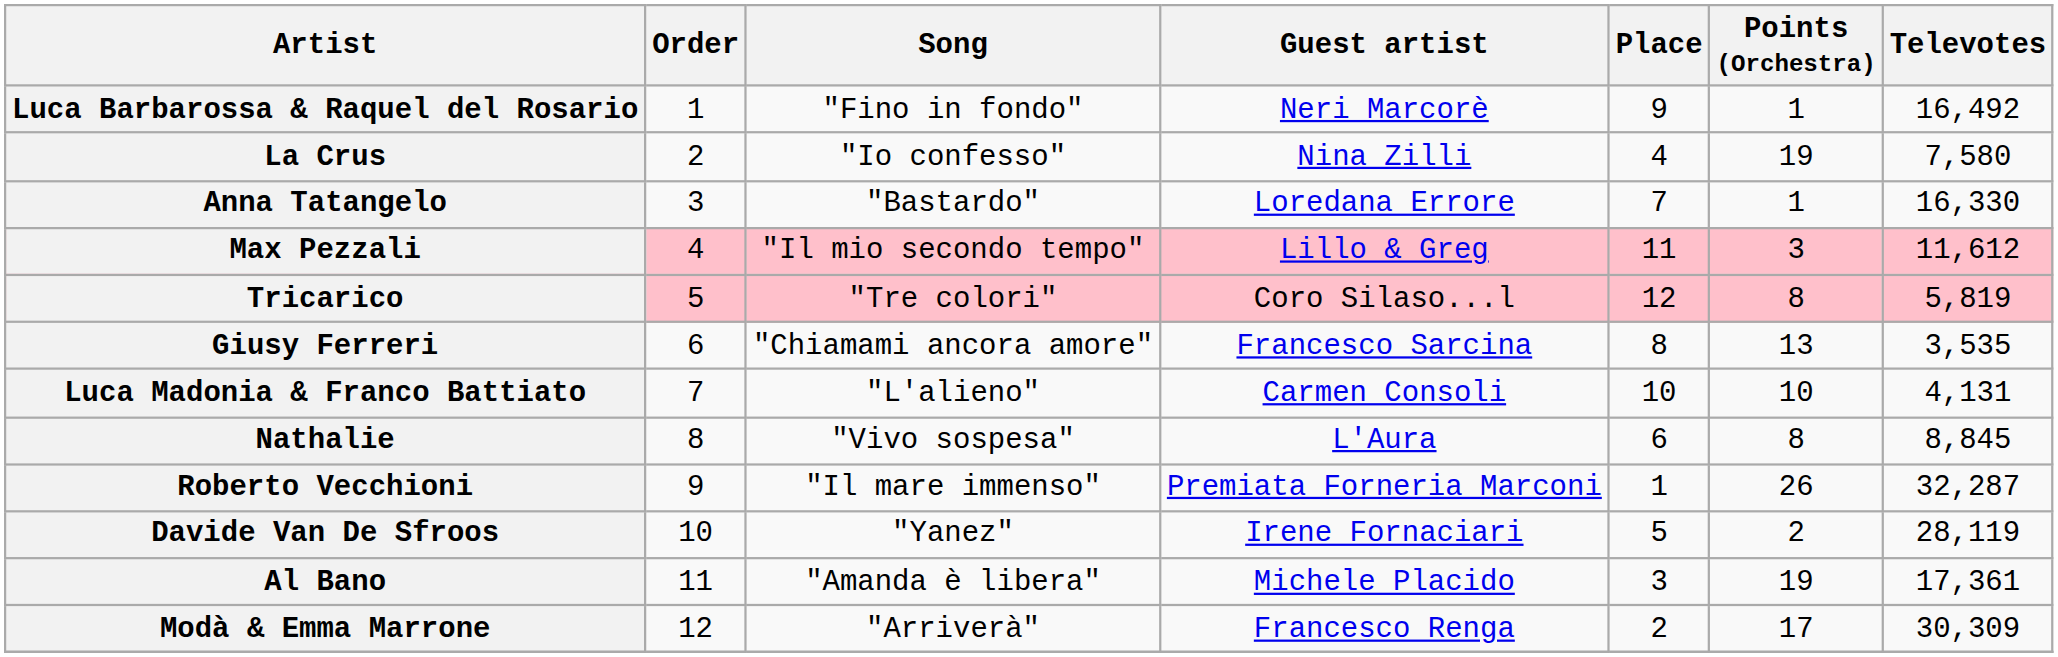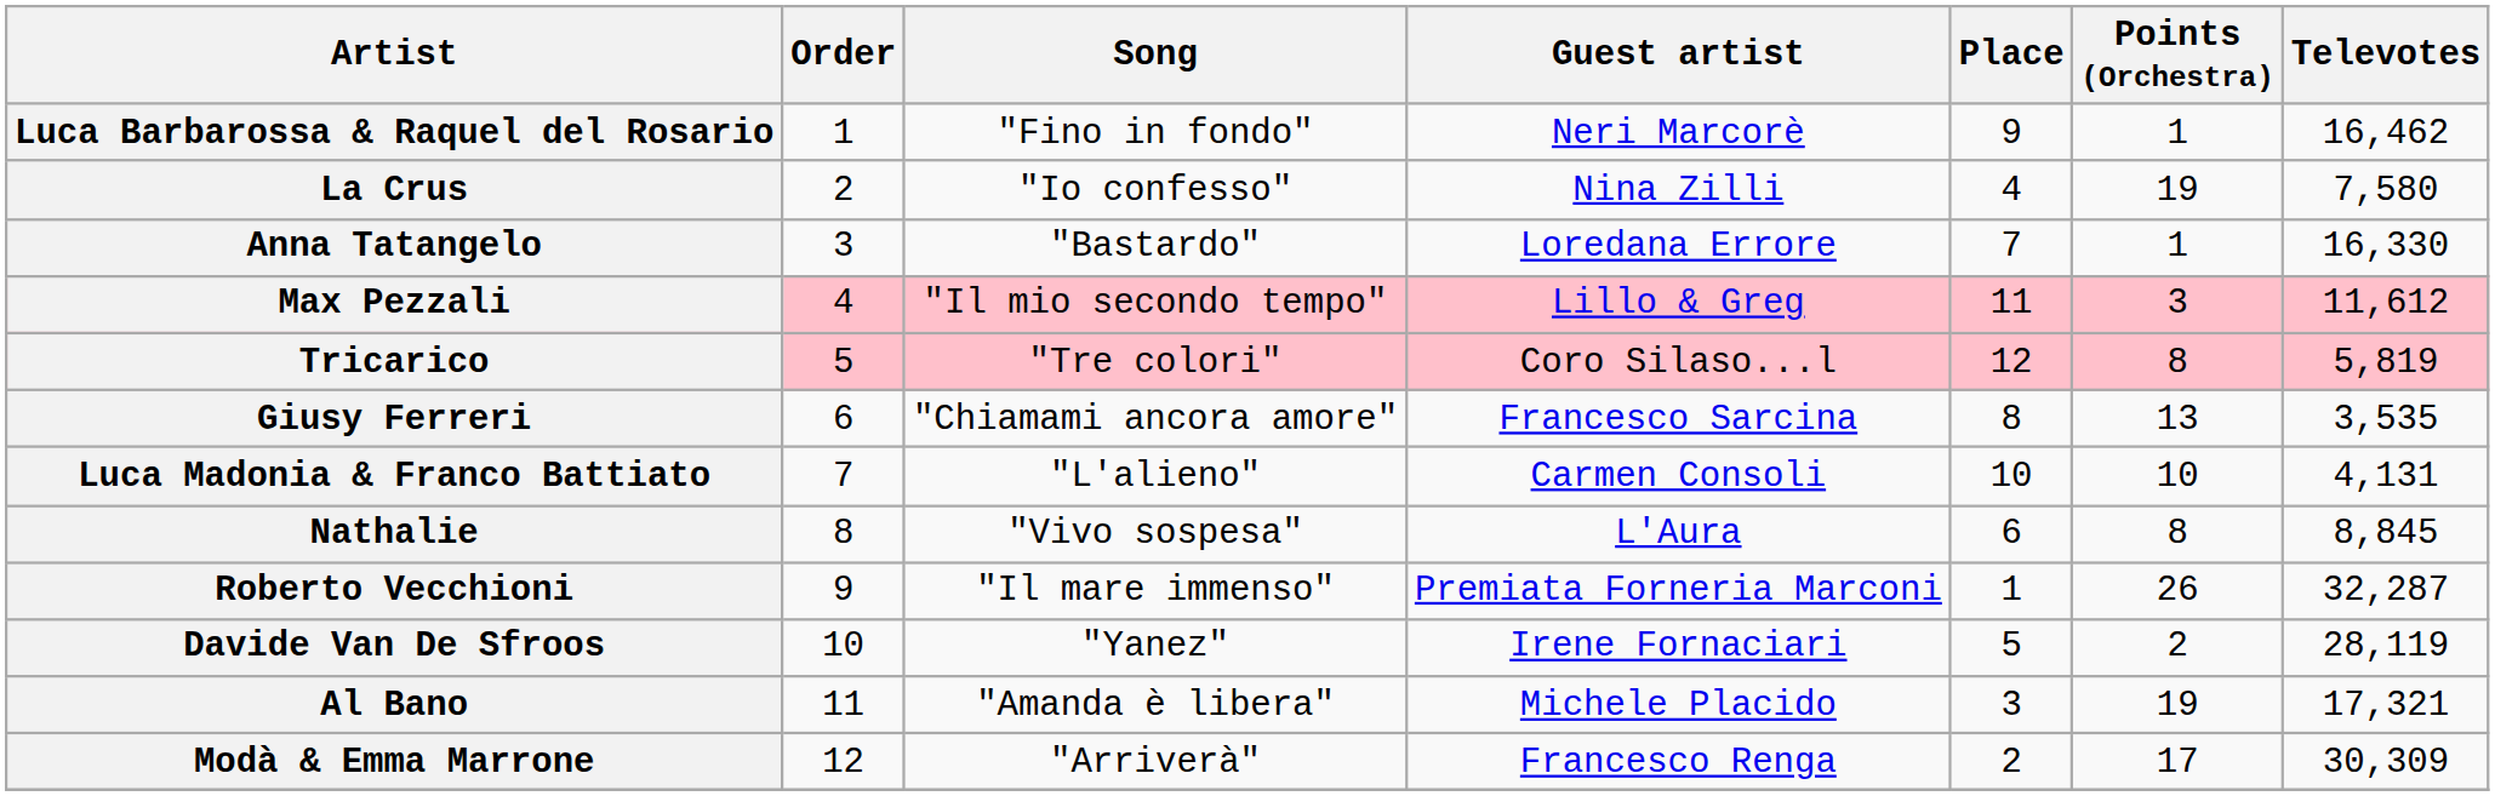Luca Barbarossa & Raquel del Rosario | Televotes: 16,492 -> 16,462
Al Bano | Televotes: 17,361 -> 17,321
